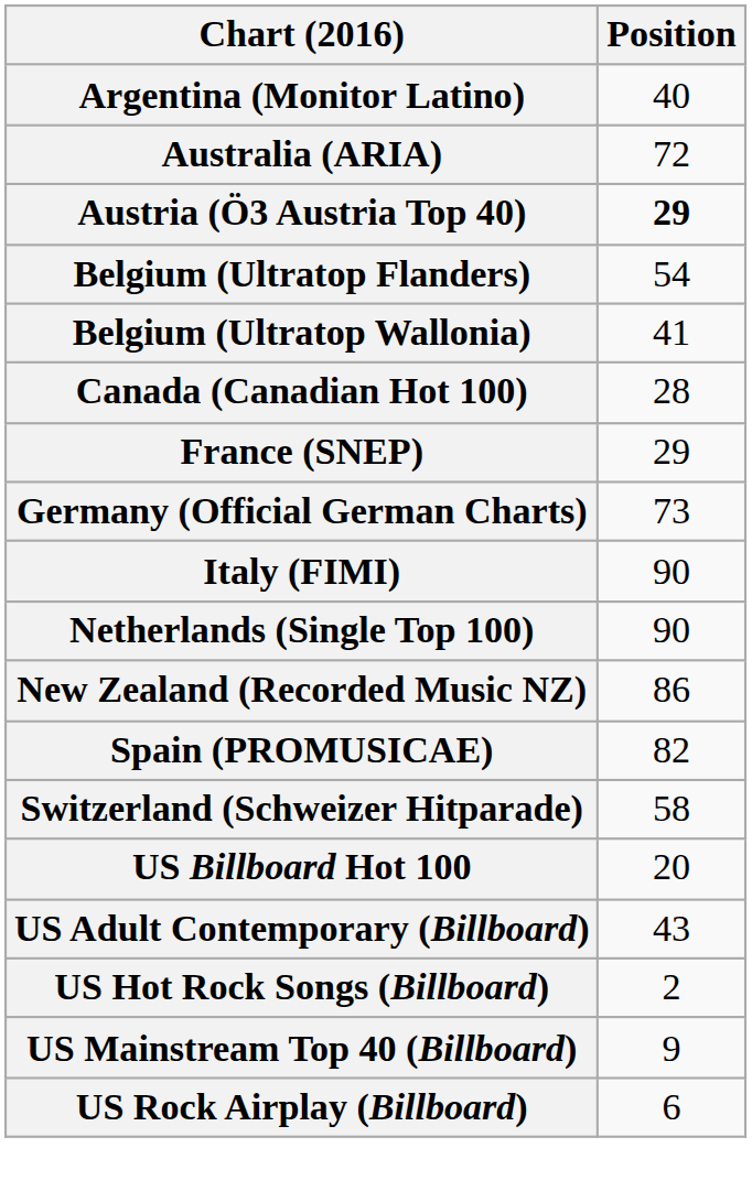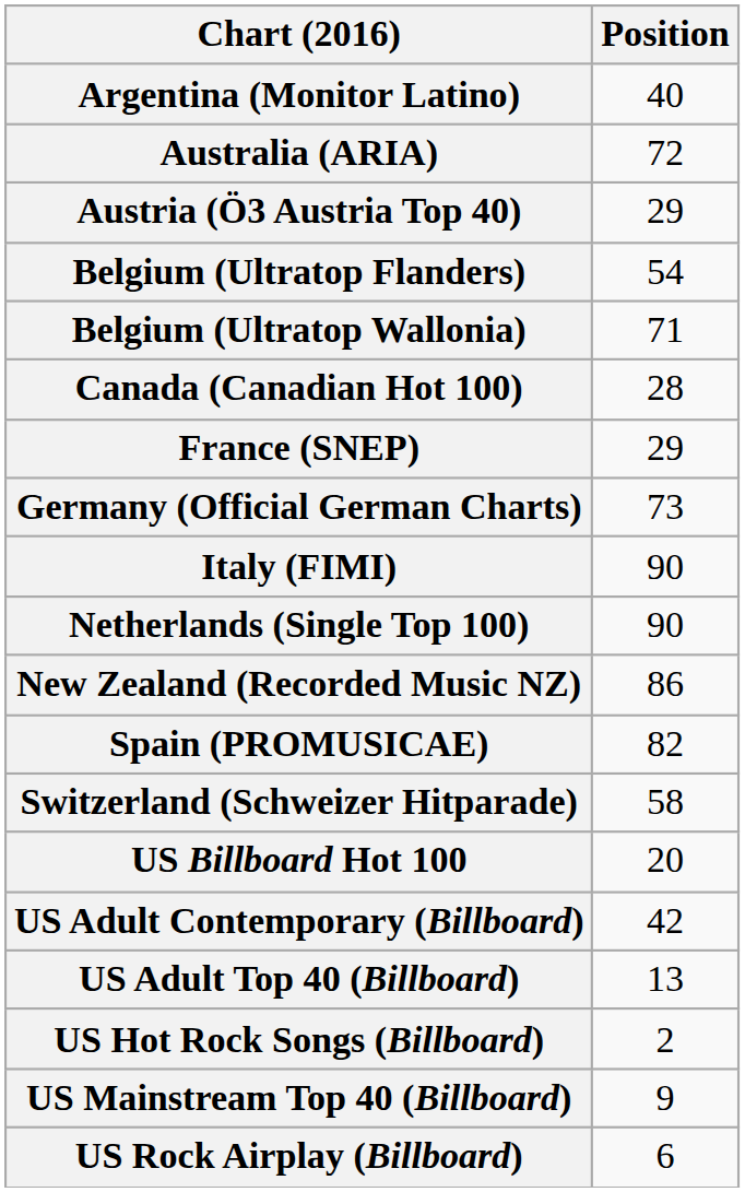Austria (Ö3 Austria Top 40) | Position: bold -> normal
Belgium (Ultratop Wallonia) | Position: 41 -> 71
US Adult Contemporary (Billboard) | Position: 43 -> 42
+ row: US Adult Top 40 (Billboard) | 13
